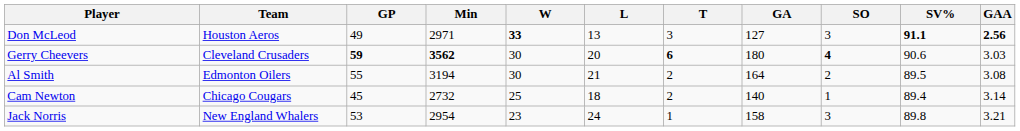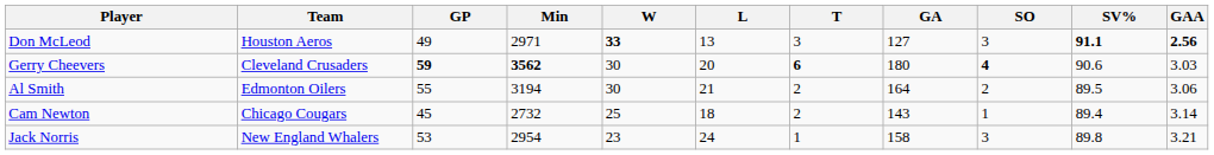Al Smith | GAA: 3.08 -> 3.06
Cam Newton | GA: 140 -> 143
